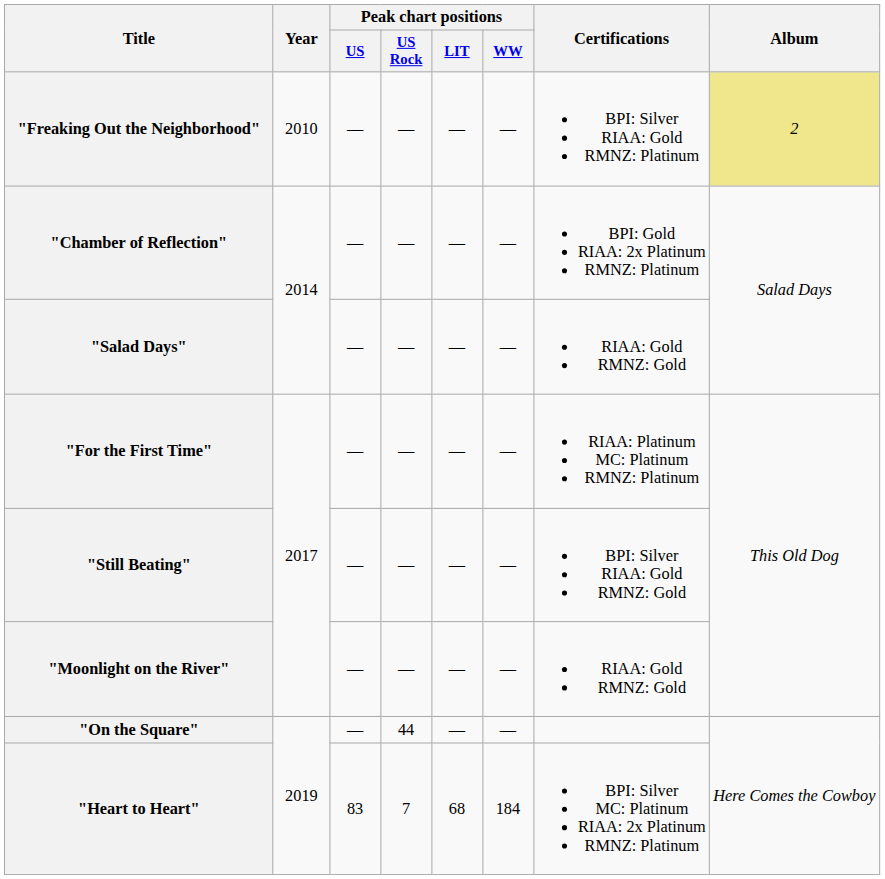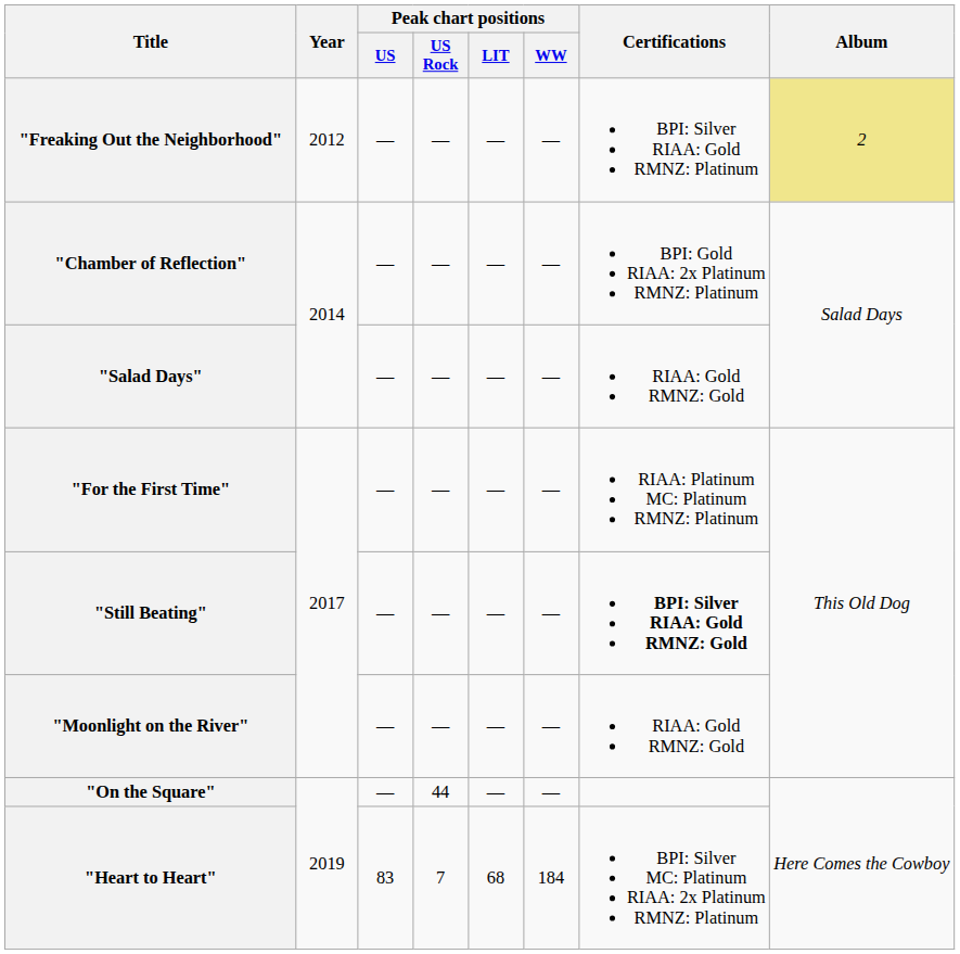"Freaking Out the Neighborhood" | Year: 2010 -> 2012
"Still Beating" | Certifications: normal -> bold
